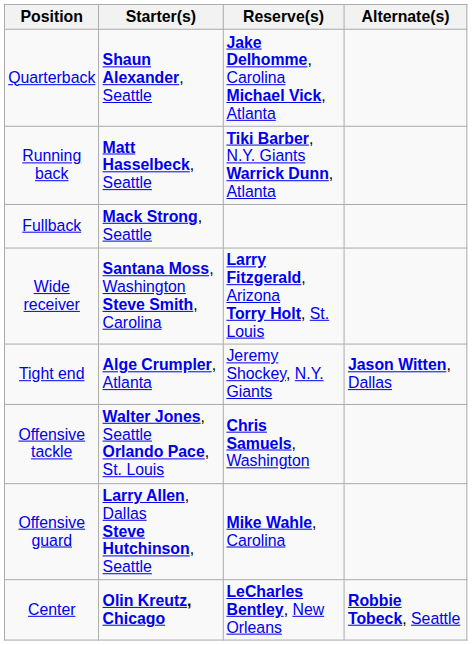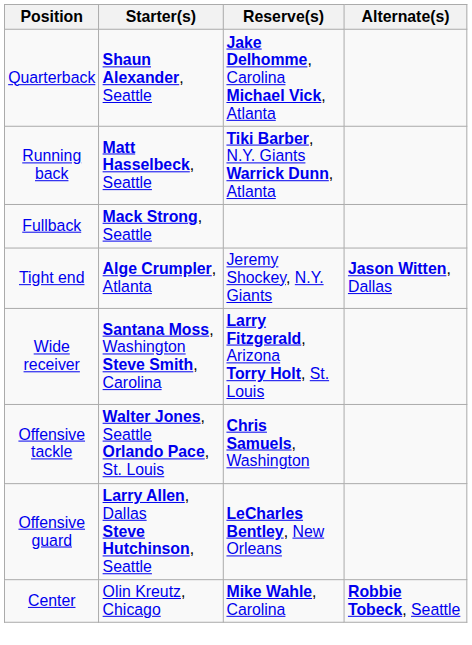rows swapped: Wide receiver <-> Tight end
Offensive guard | Reserve(s): Mike Wahle, Carolina -> LeCharles Bentley, New Orleans
Center | Starter(s): bold -> normal
Center | Reserve(s): LeCharles Bentley, New Orleans -> Mike Wahle, Carolina
